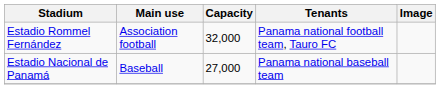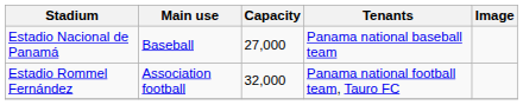rows swapped: Estadio Rommel Fernández <-> Estadio Nacional de Panamá
